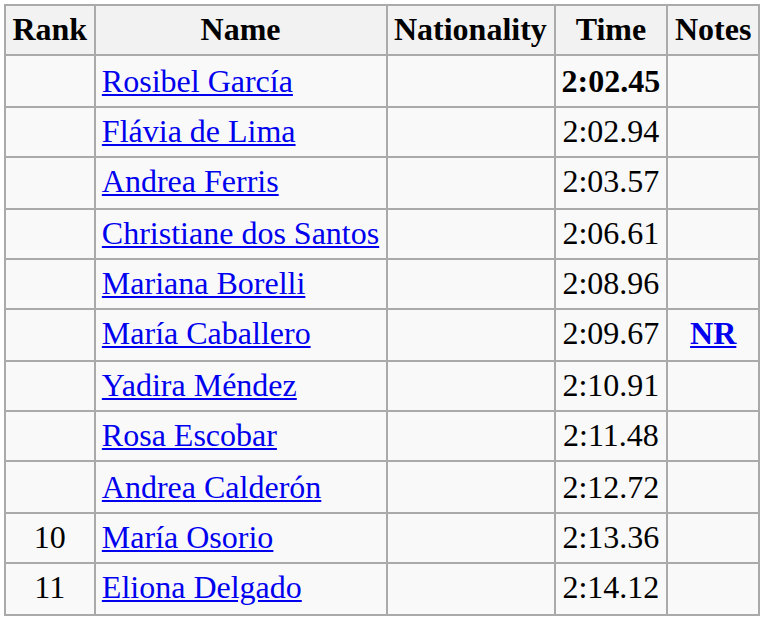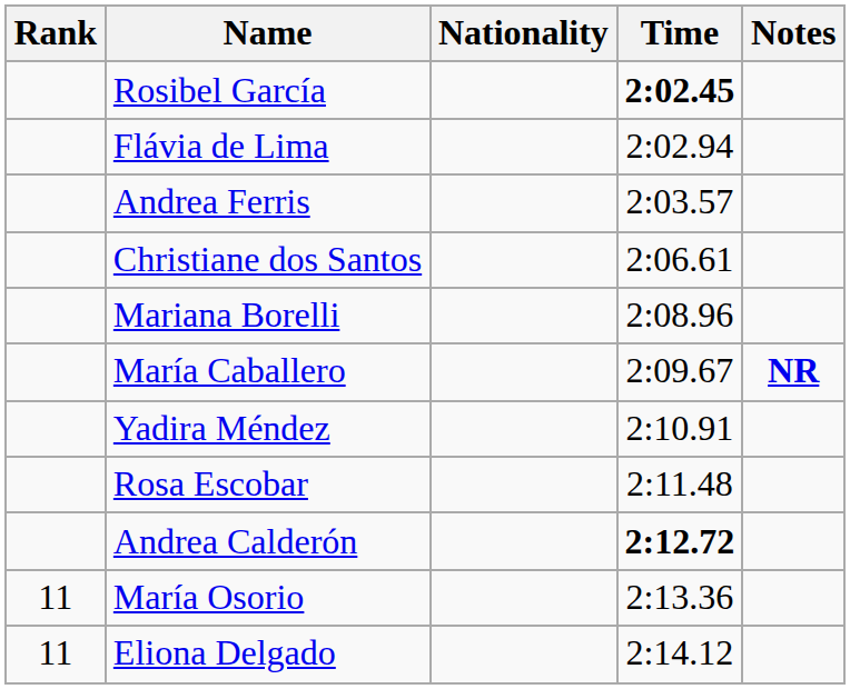Andrea Calderón | Time: normal -> bold
María Osorio | Rank: 10 -> 11
